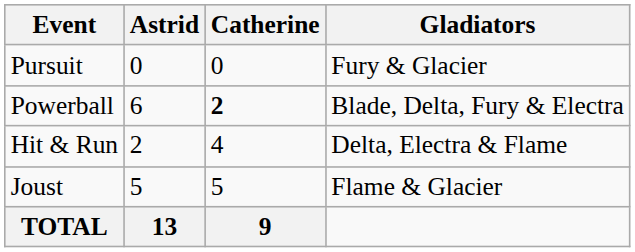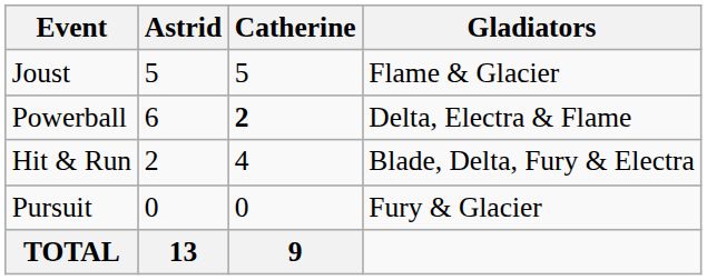rows swapped: Joust <-> Pursuit
Powerball | Gladiators: Blade, Delta, Fury & Electra -> Delta, Electra & Flame
Hit & Run | Gladiators: Delta, Electra & Flame -> Blade, Delta, Fury & Electra
